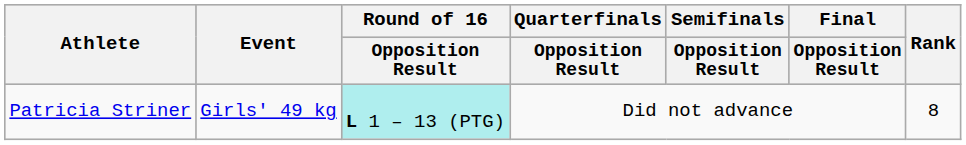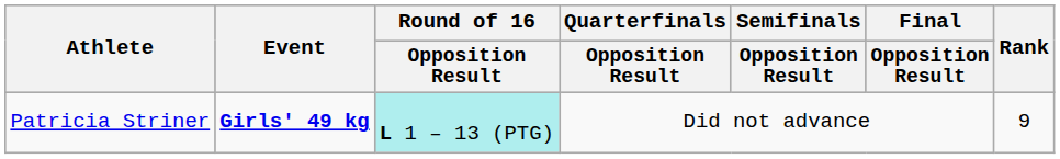Patricia Striner | Event: normal -> bold
Patricia Striner | Rank: 8 -> 9
